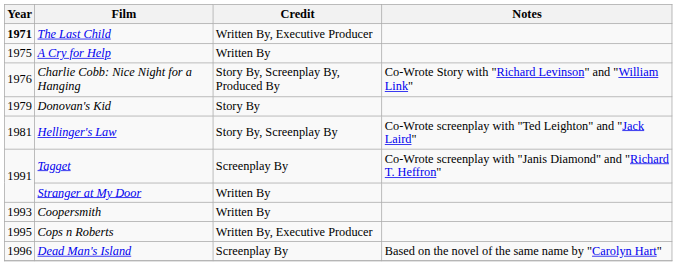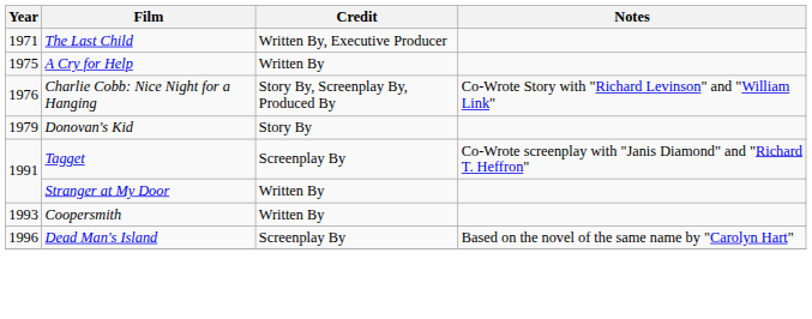The Last Child | Year: bold -> normal
- row: 1981 | Hellinger's Law | Story By, Screenplay By | Co-Wrote screenplay with "Ted Leighton" and "Jack Laird"
- row: 1995 | Cops n Roberts | Written By, Executive Producer
